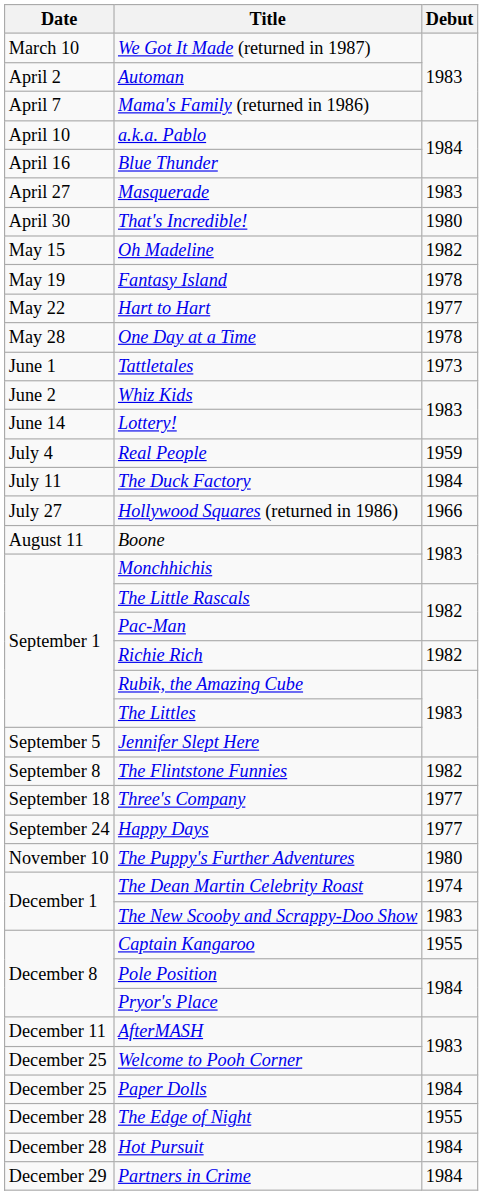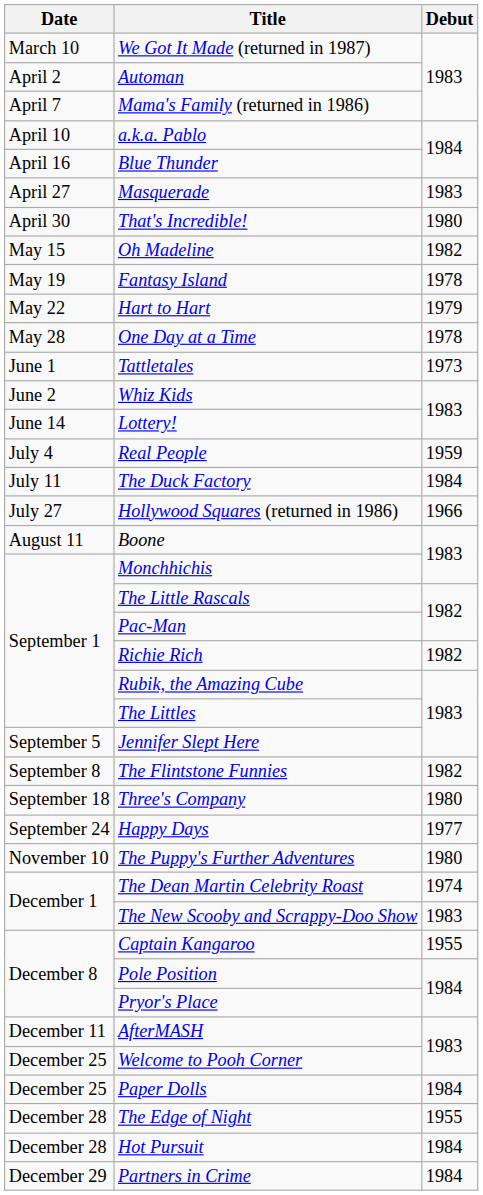Hart to Hart | Debut: 1977 -> 1979
Three's Company | Debut: 1977 -> 1980
